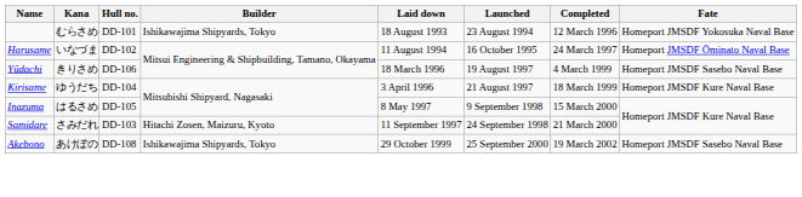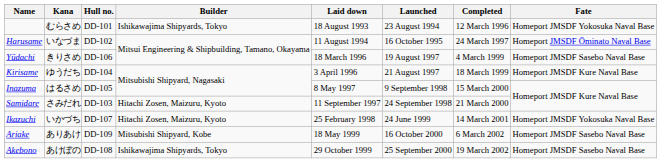+ row: Ikazuchi | いかづち | DD-107 | Hitachi Zosen, Maizuru, Kyoto | 25 February 1998 | 24 June 1999 | 14 March 2001 | Homeport JMSDF Yokosuka Naval Base
+ row: Ariake | ありあけ | DD-109 | Mitsubishi Shipyard, Kobe | 18 May 1999 | 16 October 2000 | 6 March 2002 | Homeport JMSDF Sasebo Naval Base
